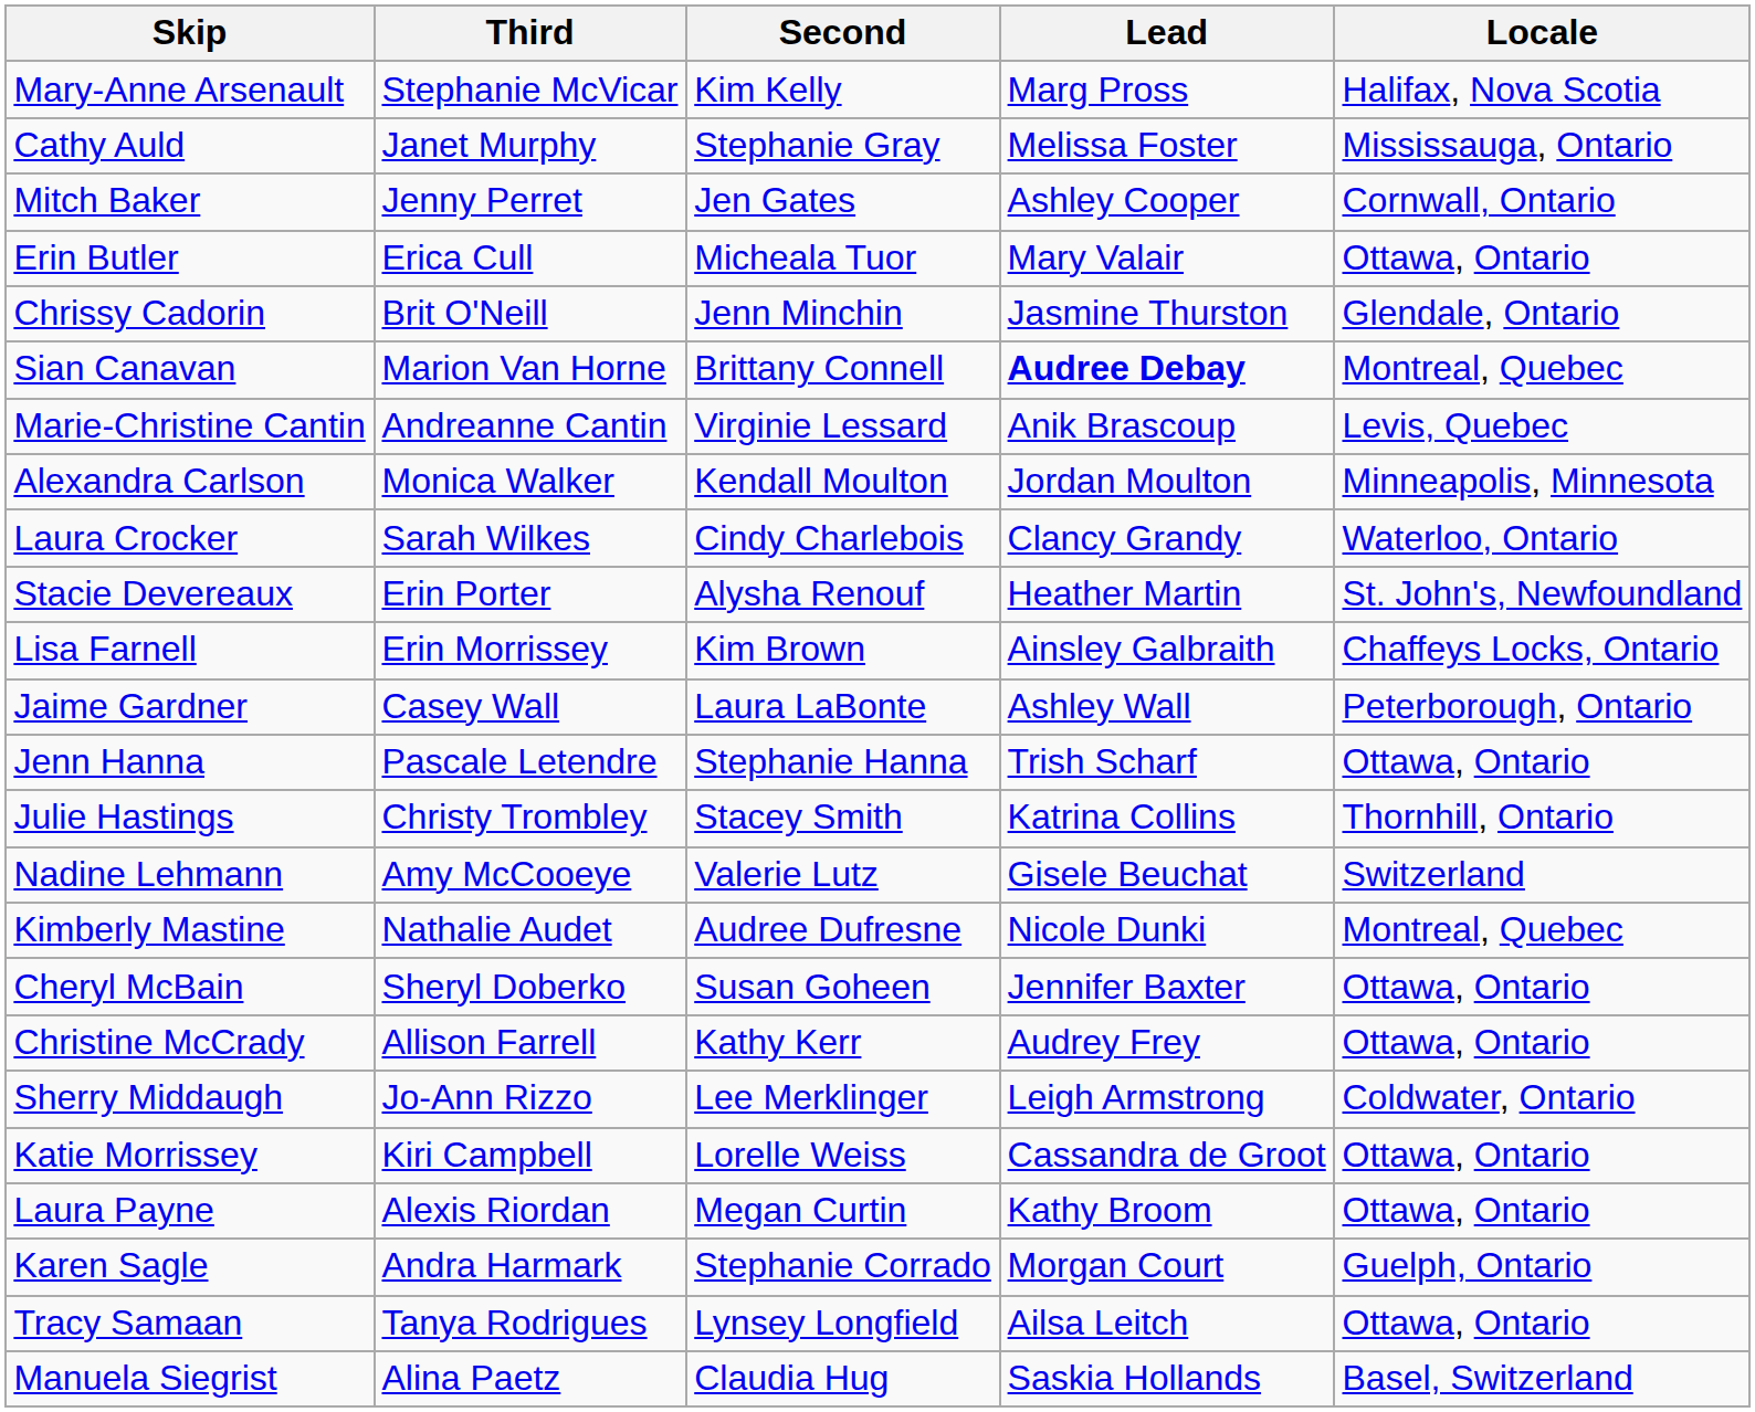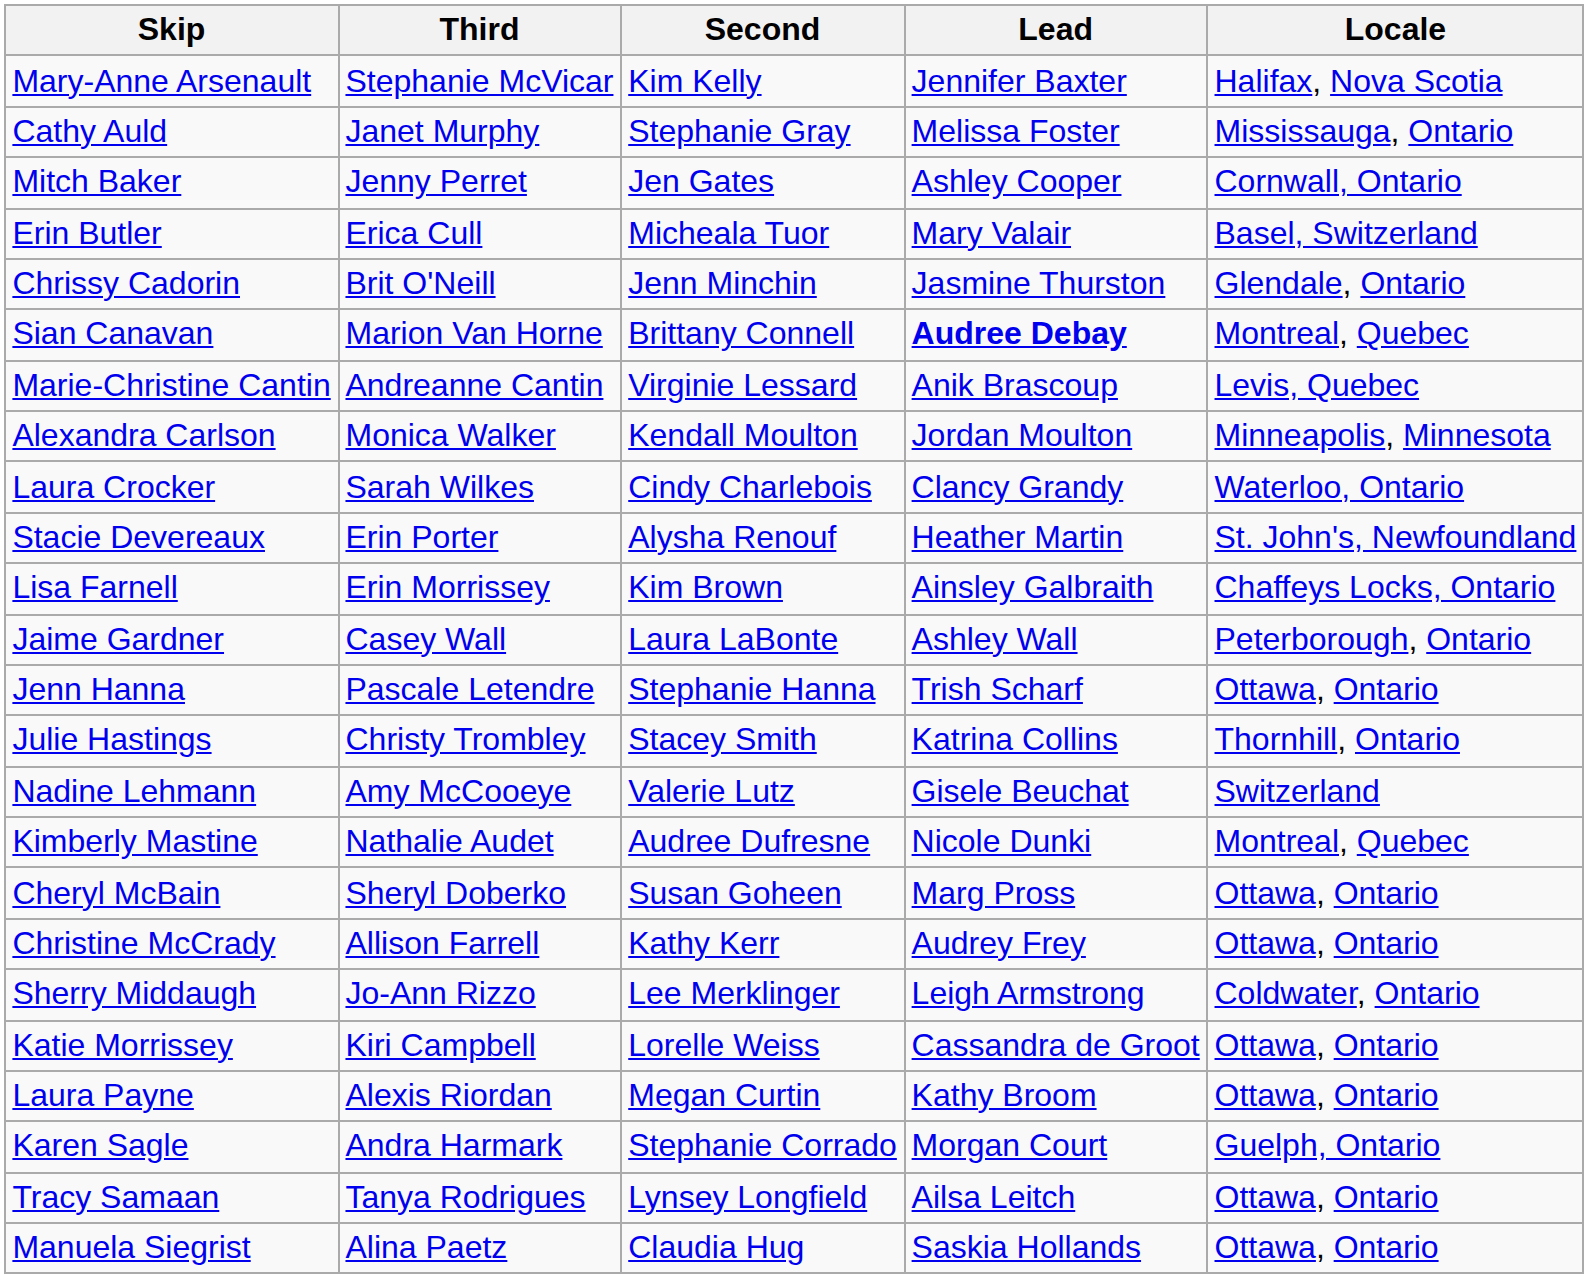Mary-Anne Arsenault | Lead: Marg Pross -> Jennifer Baxter
Erin Butler | Locale: Ottawa, Ontario -> Basel, Switzerland
Cheryl McBain | Lead: Jennifer Baxter -> Marg Pross
Manuela Siegrist | Locale: Basel, Switzerland -> Ottawa, Ontario
